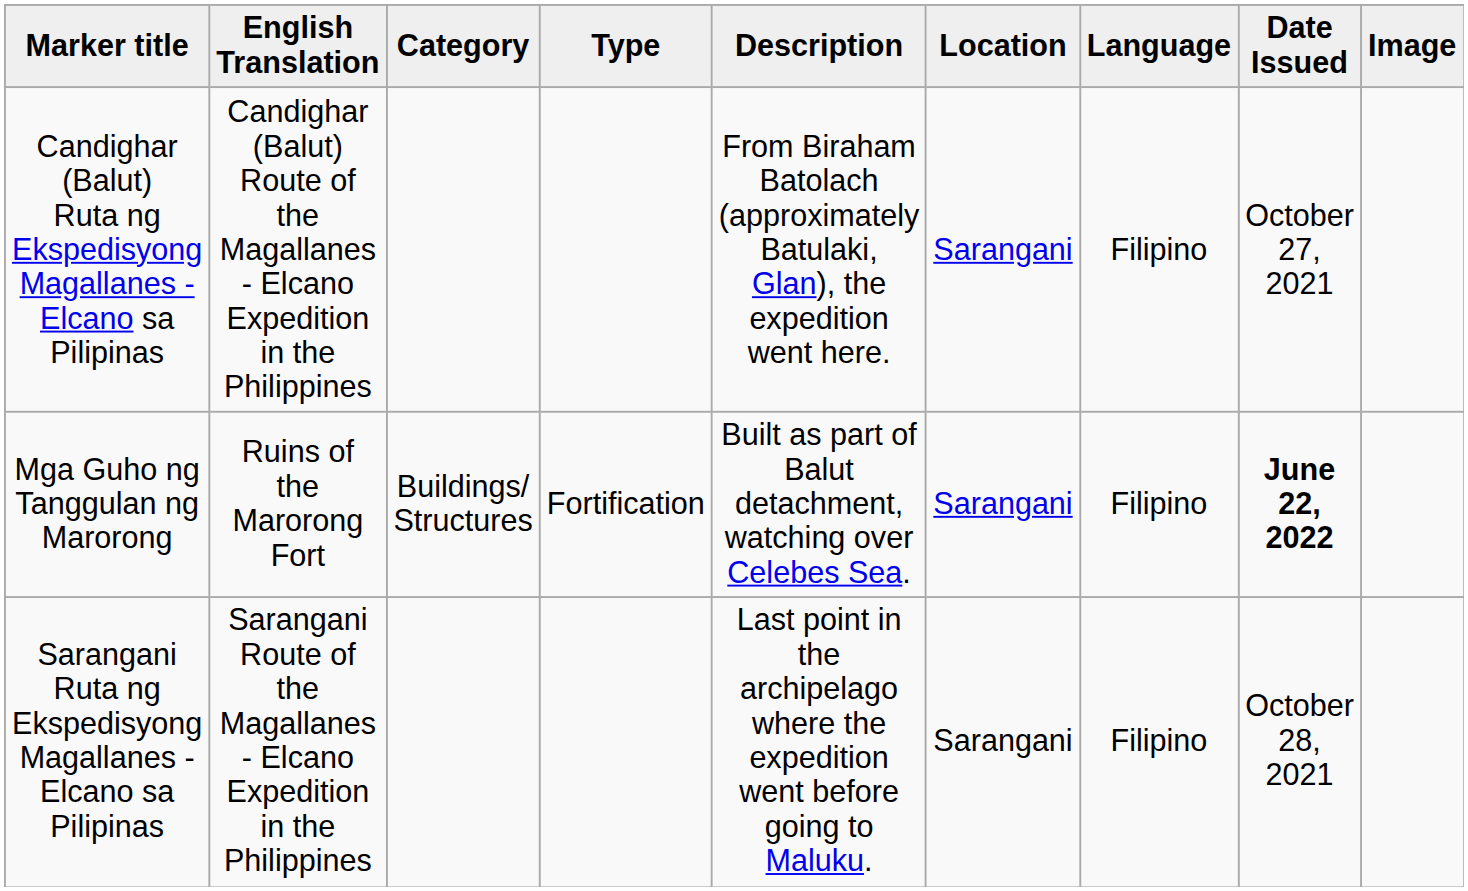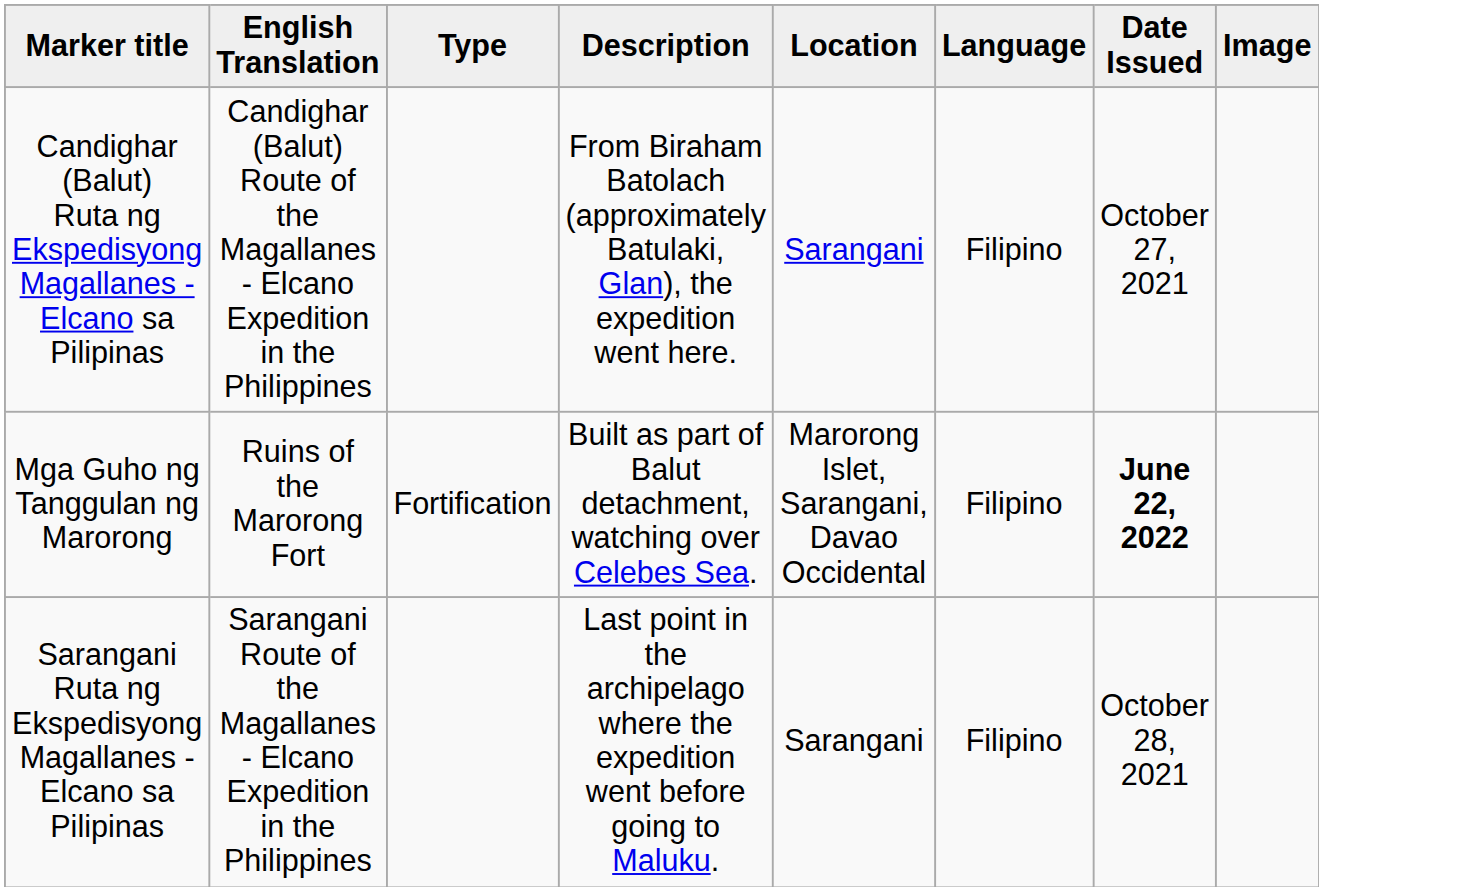- column: Category | Buildings/ Structures
Mga Guho ng Tanggulan ng Marorong | Location: Sarangani -> Marorong Islet, Sarangani, Davao Occidental
